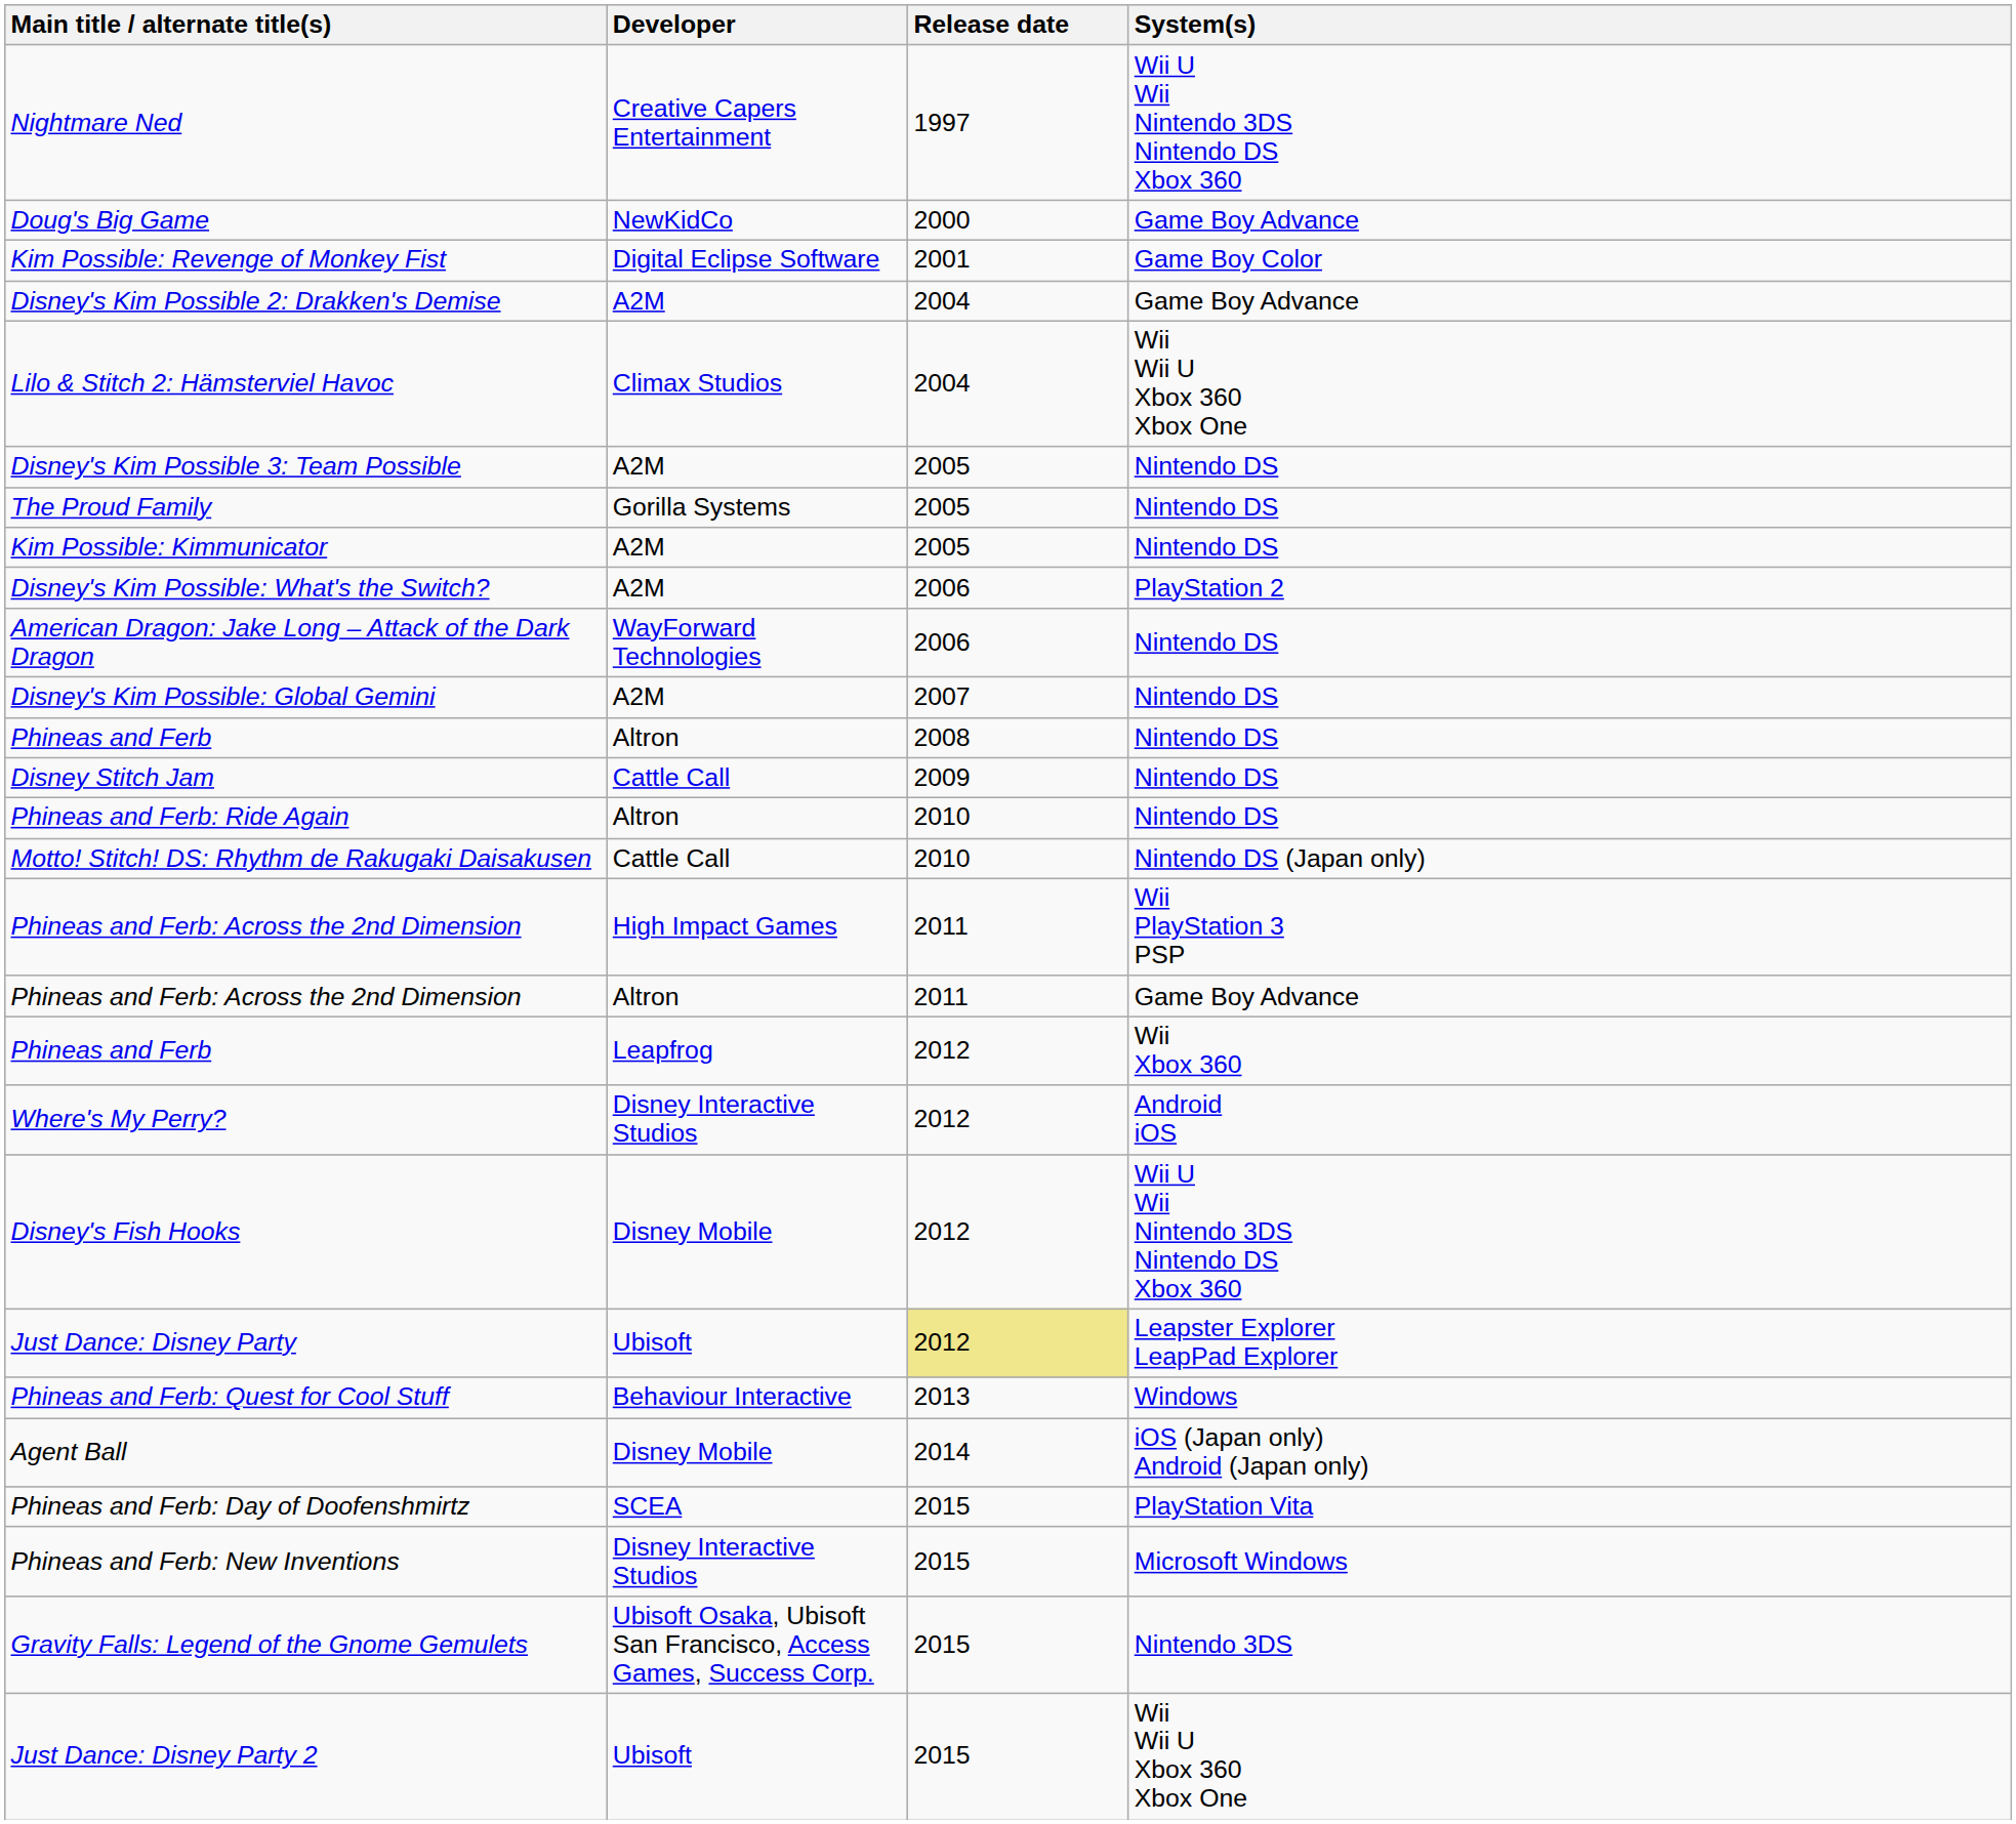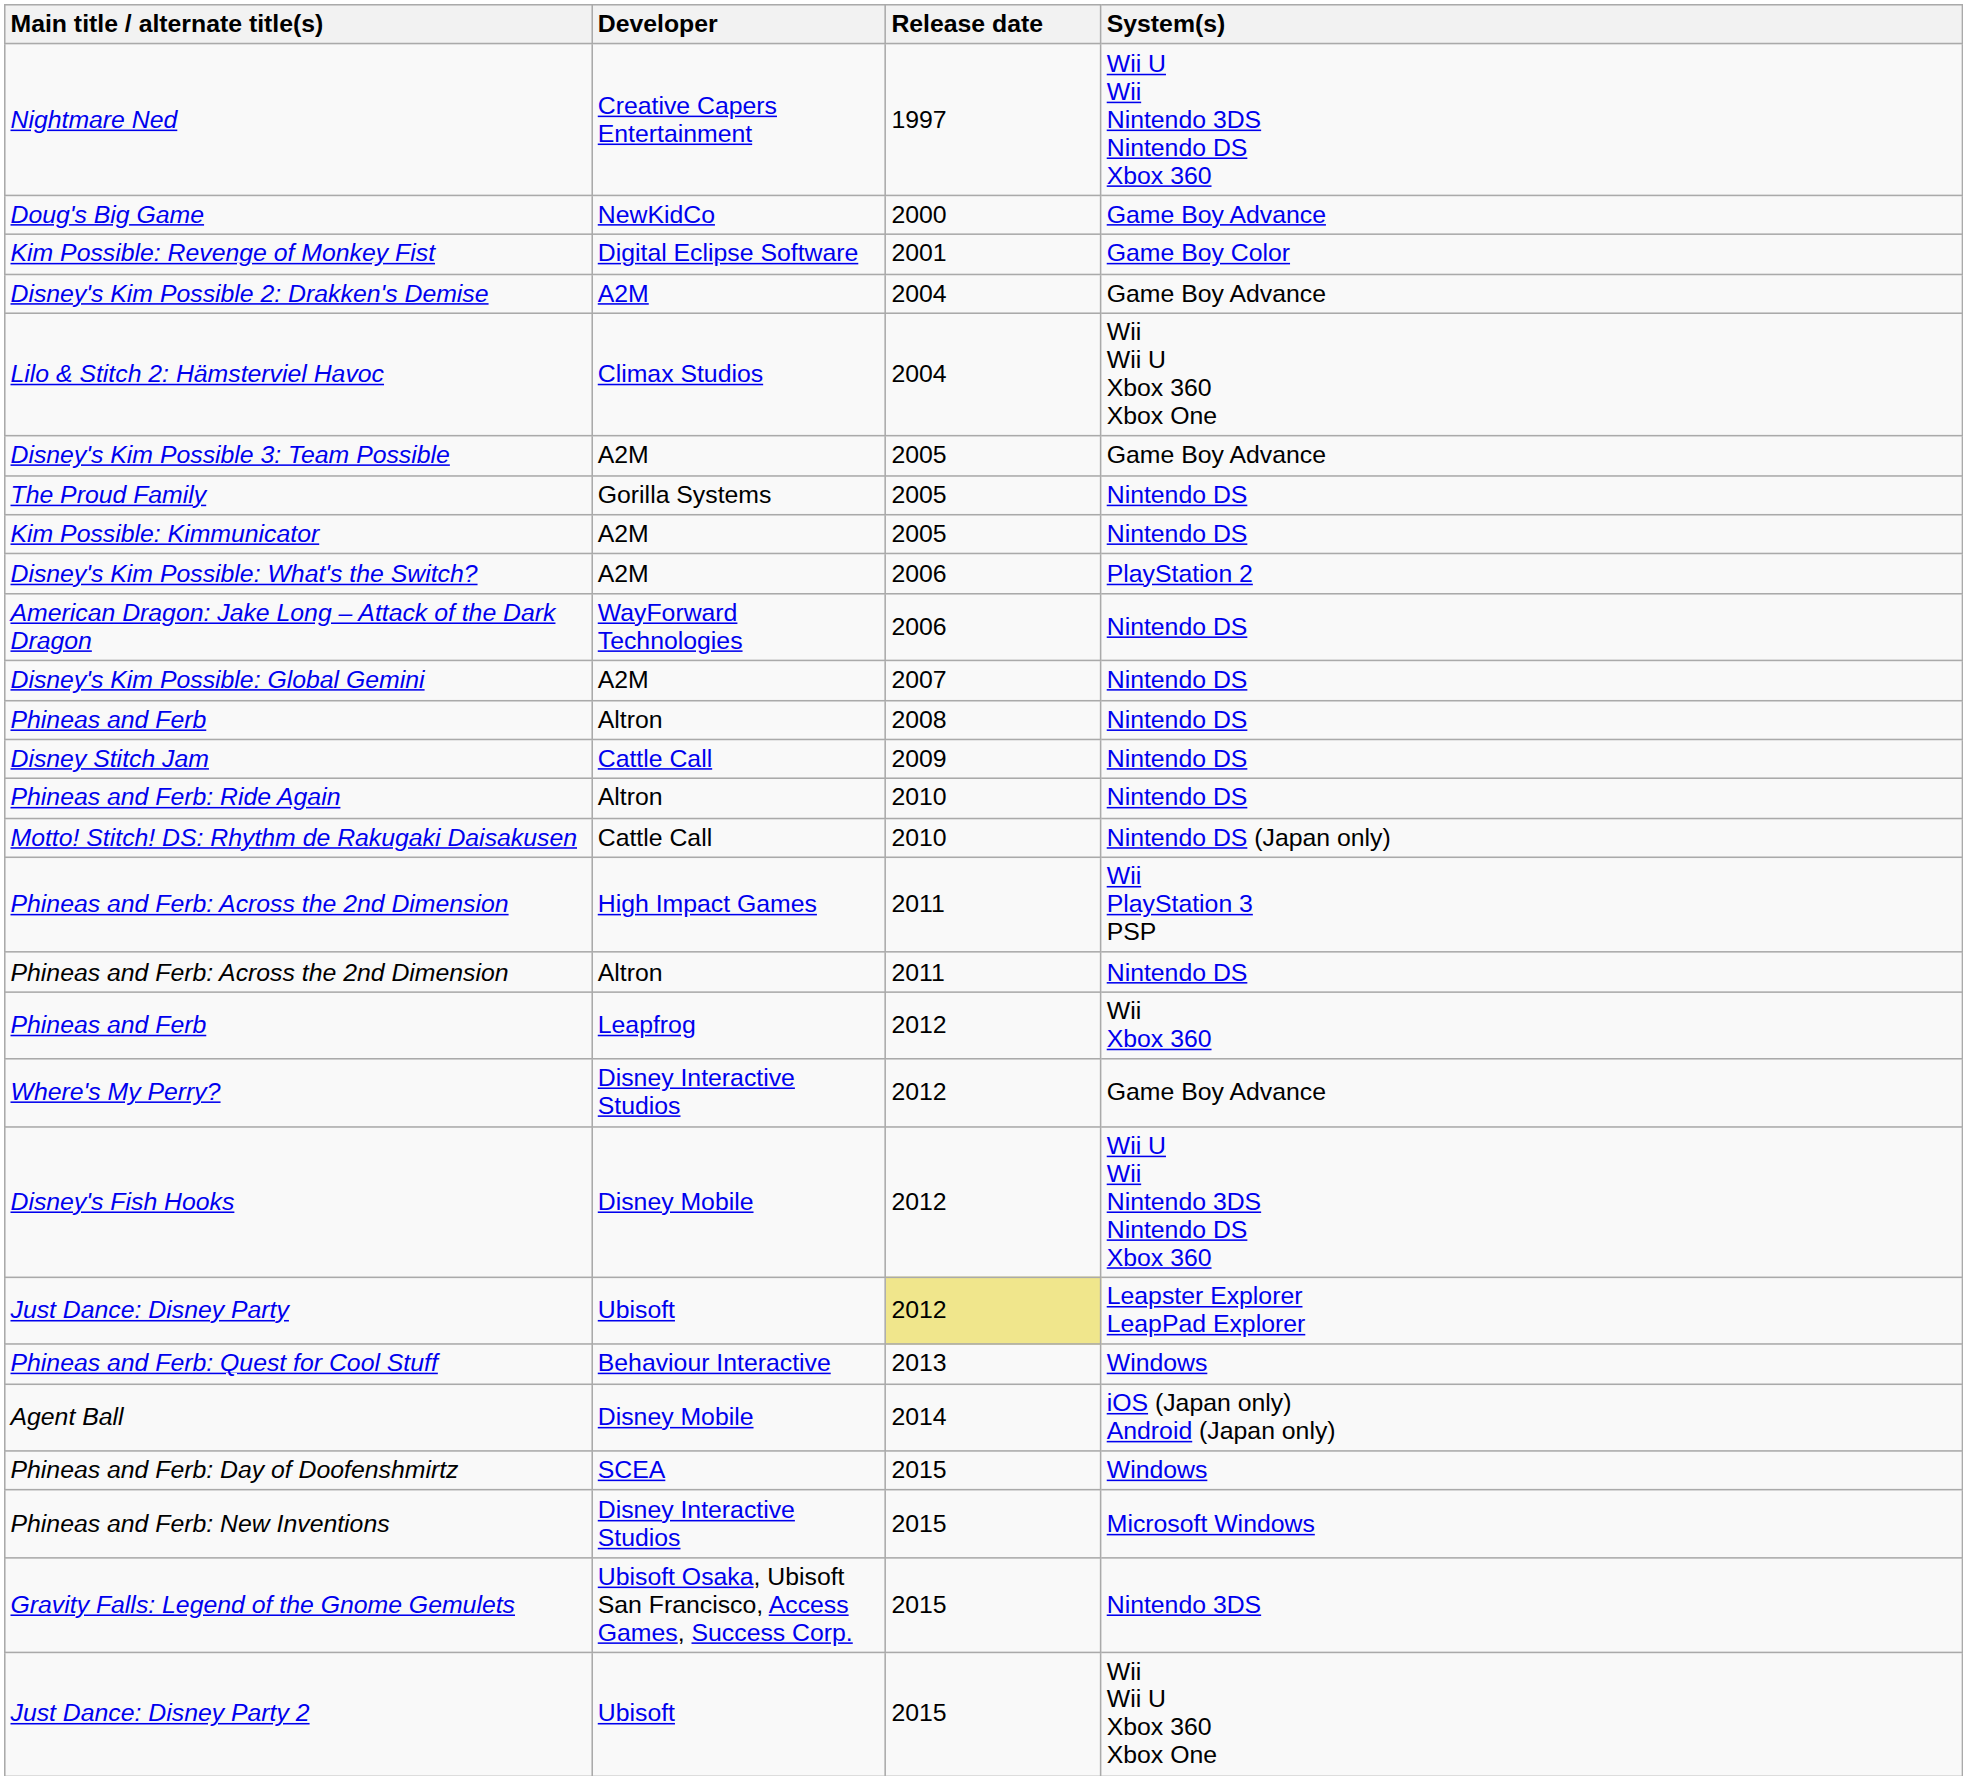Disney's Kim Possible 3: Team Possible | System(s): Nintendo DS -> Game Boy Advance
Phineas and Ferb: Across the 2nd Dimension / Altron | System(s): Game Boy Advance -> Nintendo DS
Where's My Perry? | System(s): Android iOS -> Game Boy Advance
Phineas and Ferb: Day of Doofenshmirtz | System(s): PlayStation Vita -> Windows
